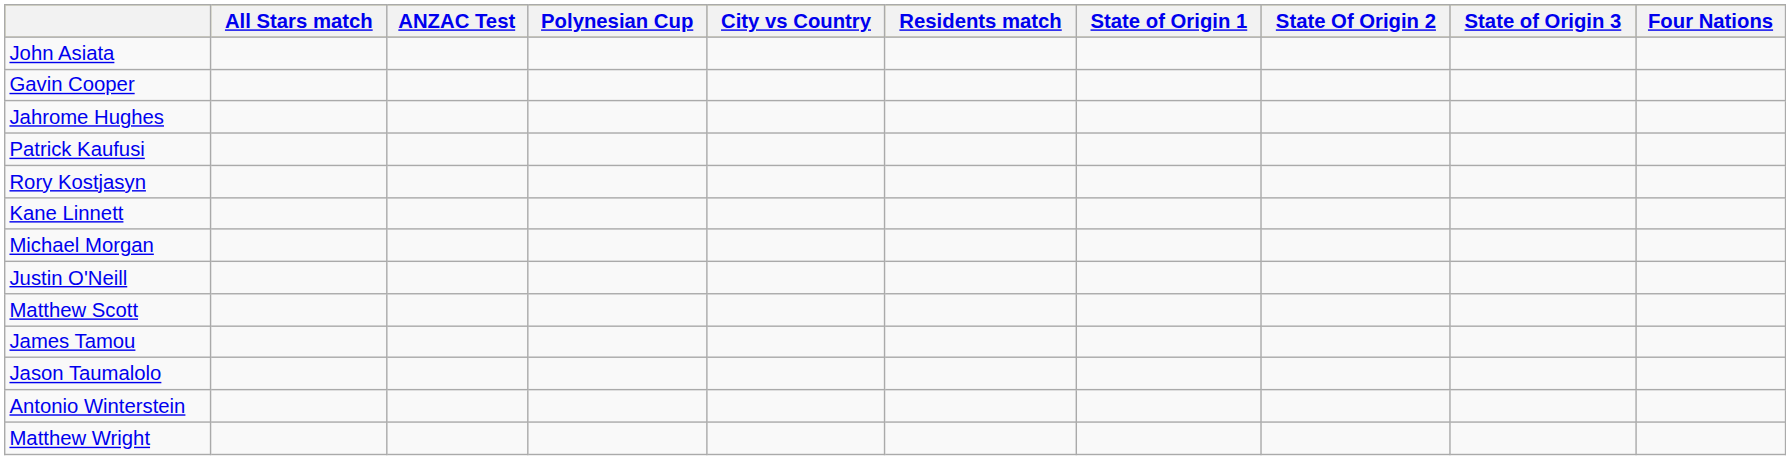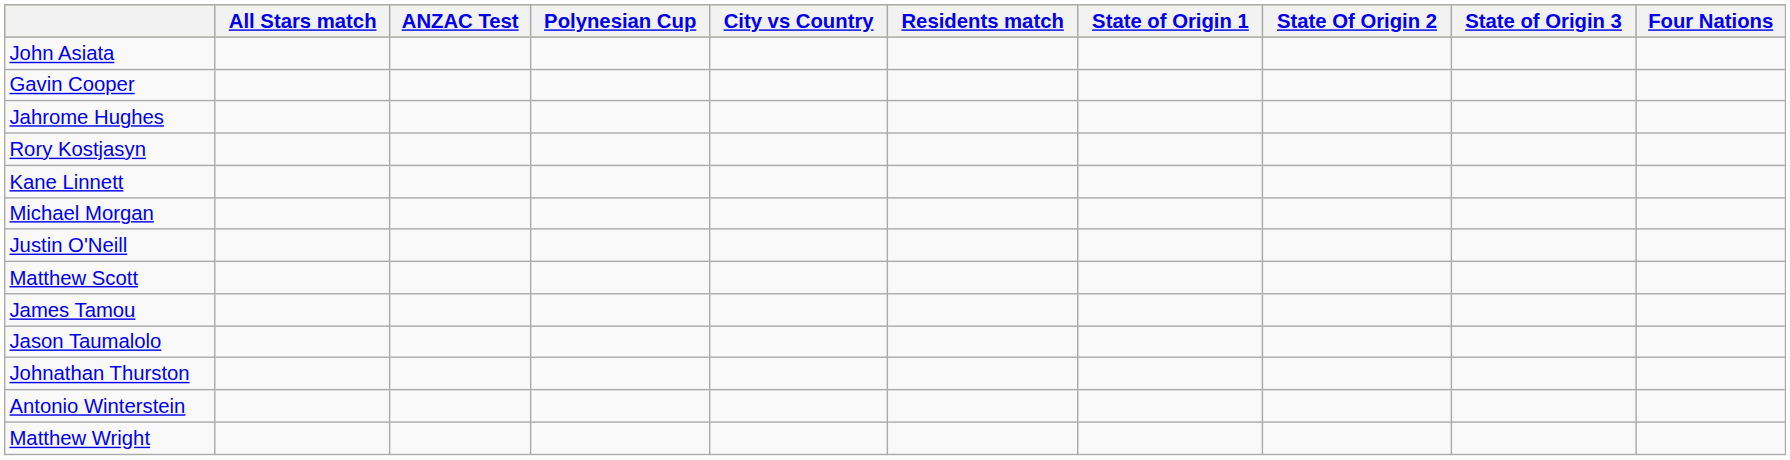- row: Patrick Kaufusi
+ row: Johnathan Thurston
